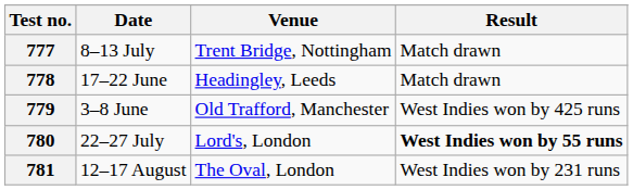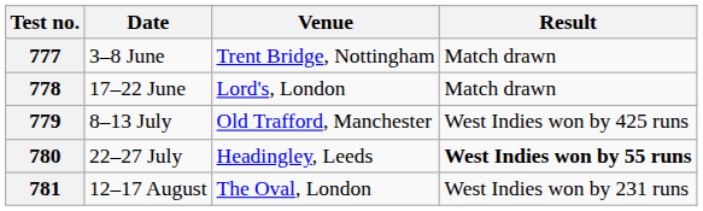777 | Date: 8–13 July -> 3–8 June
778 | Venue: Headingley, Leeds -> Lord's, London
779 | Date: 3–8 June -> 8–13 July
780 | Venue: Lord's, London -> Headingley, Leeds
